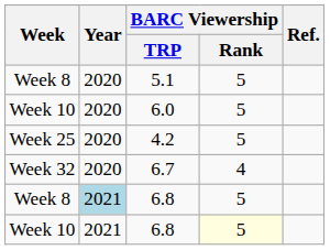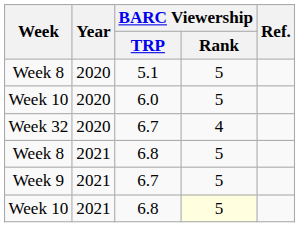- row: Week 25 | 2020 | 4.2 | 5
Week 8 / 6.8 | Year: lightblue background -> no background
+ row: Week 9 | 2021 | 6.7 | 5
